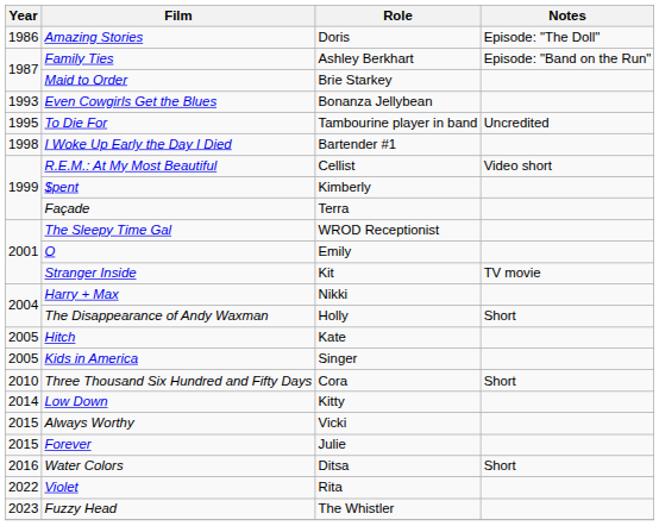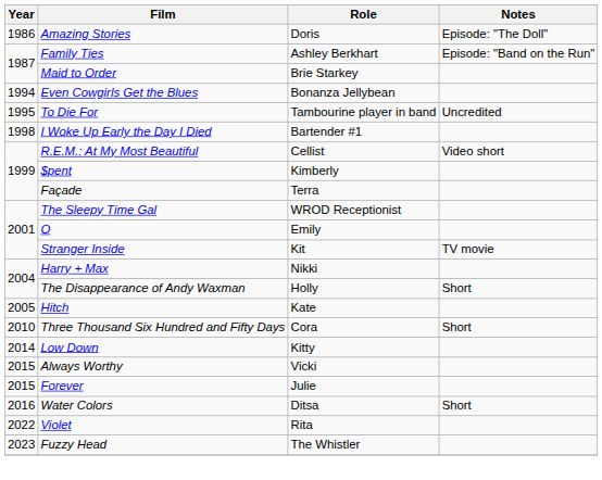Even Cowgirls Get the Blues | Year: 1993 -> 1994
- row: 2005 | Kids in America | Singer
